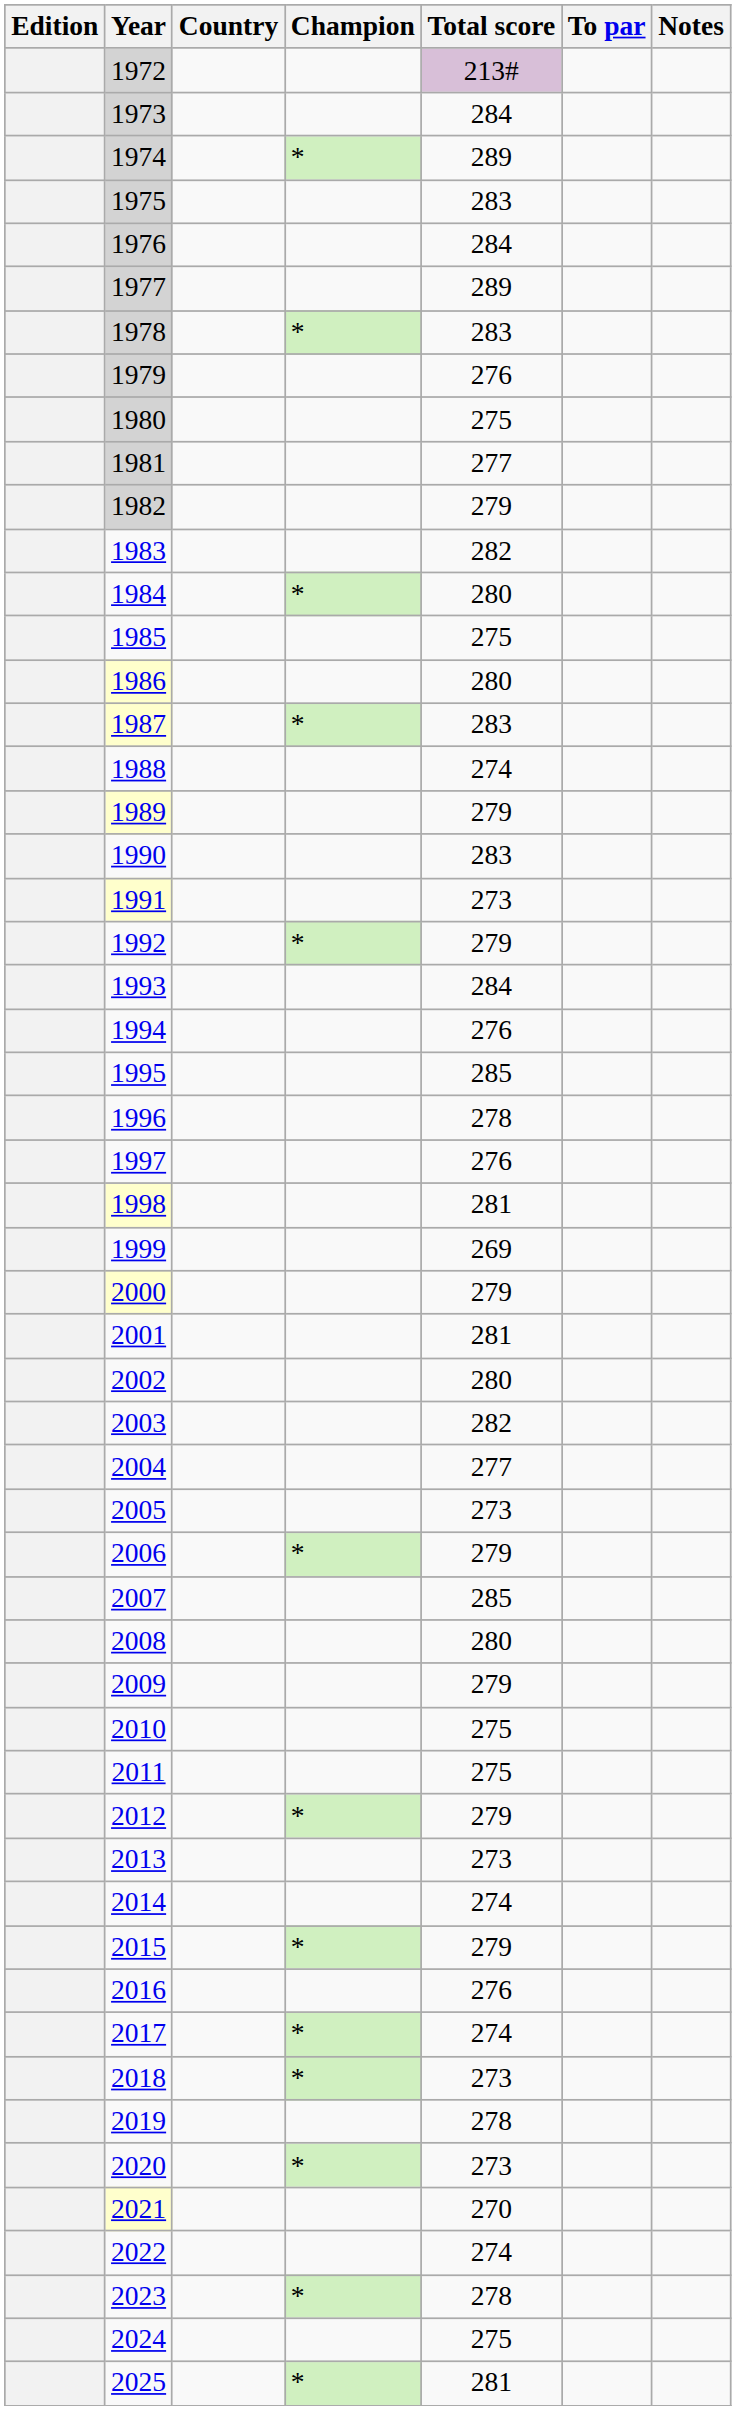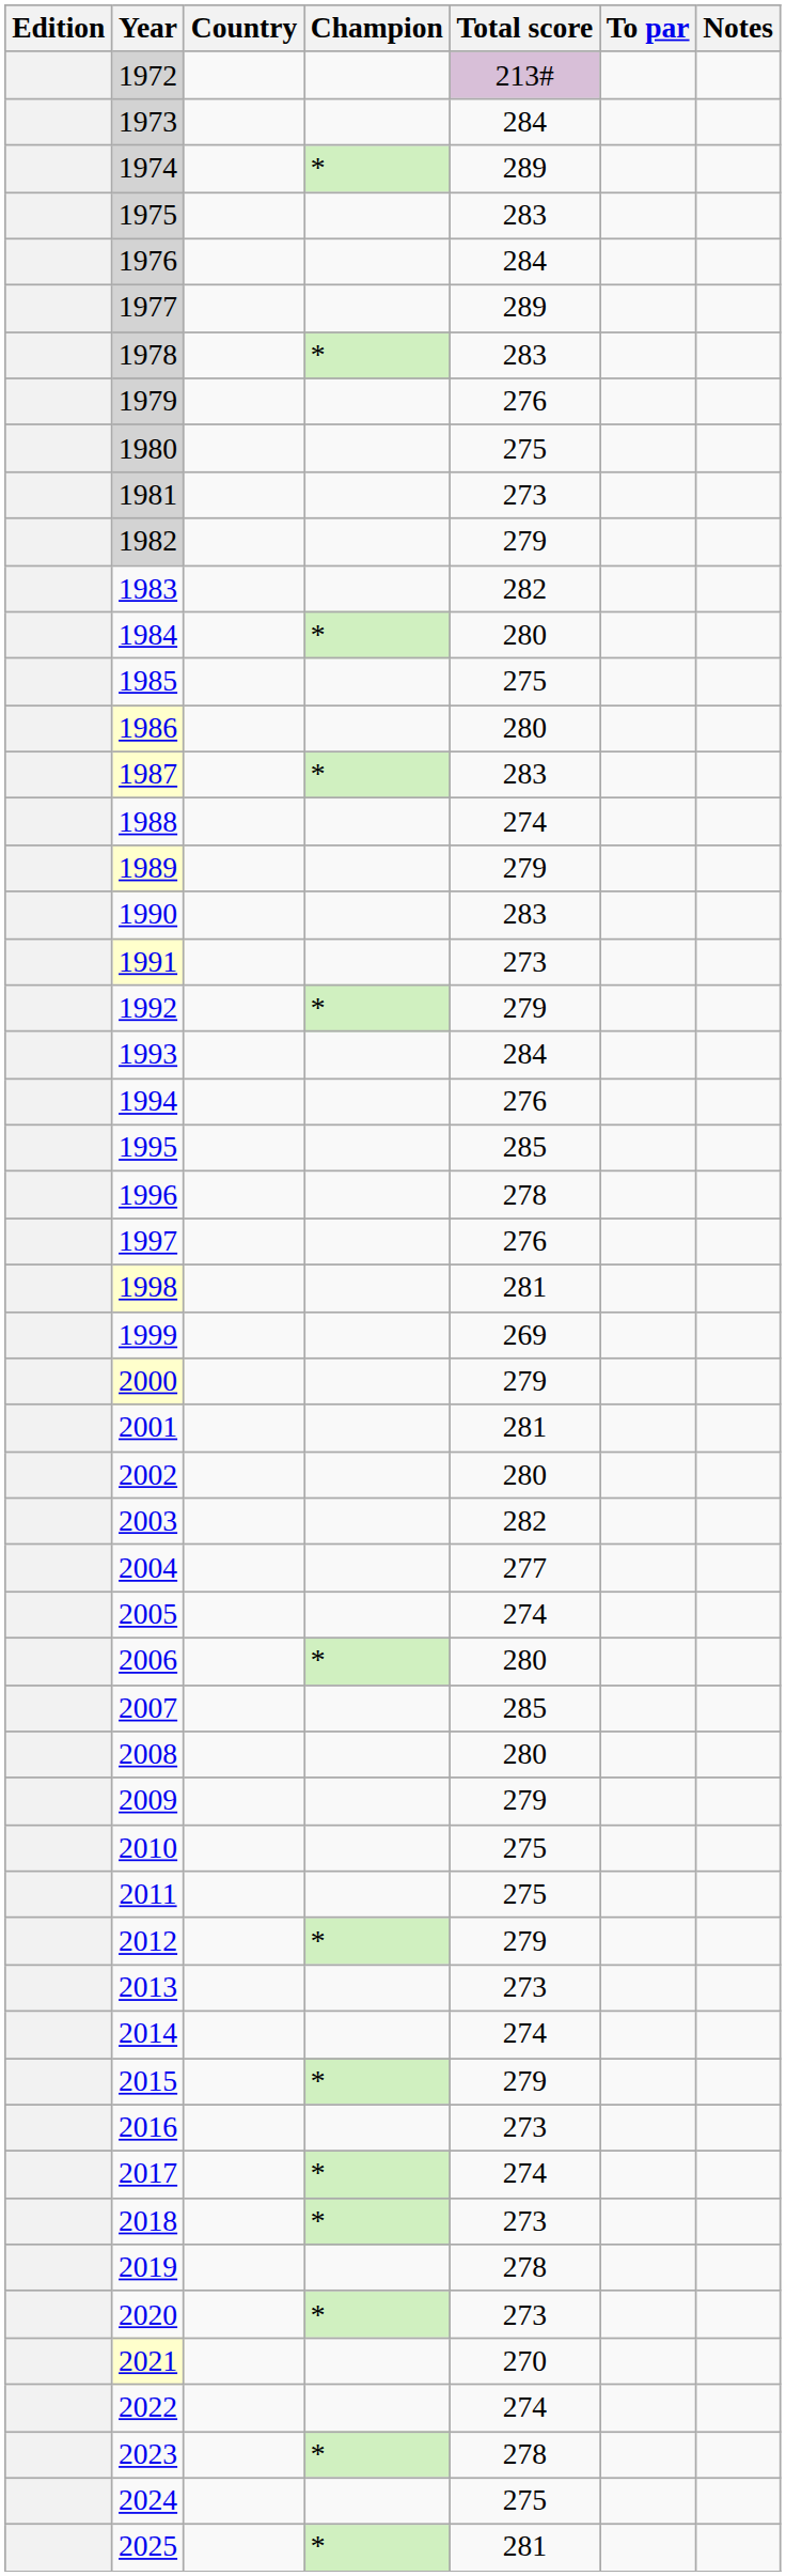1981 | Total score: 277 -> 273
2005 | Total score: 273 -> 274
2006 | Total score: 279 -> 280
2016 | Total score: 276 -> 273
